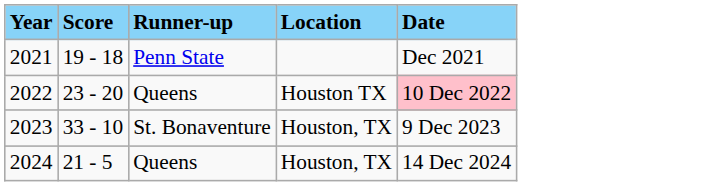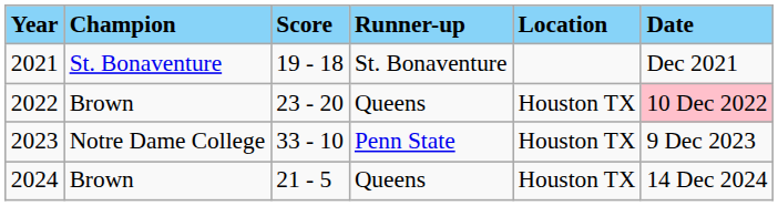+ column: Champion | St. Bonaventure | Brown | Notre Dame College | Brown
2021 | Runner-up: Penn State -> St. Bonaventure
2023 | Runner-up: St. Bonaventure -> Penn State
2023 | Location: Houston, TX -> Houston TX
2024 | Location: Houston, TX -> Houston TX
